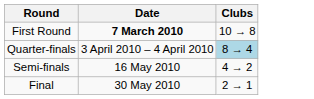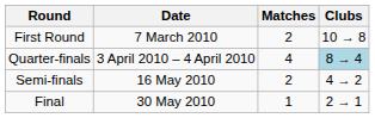+ column: Matches | 2 | 4 | 2 | 1
First Round | Date: bold -> normal
